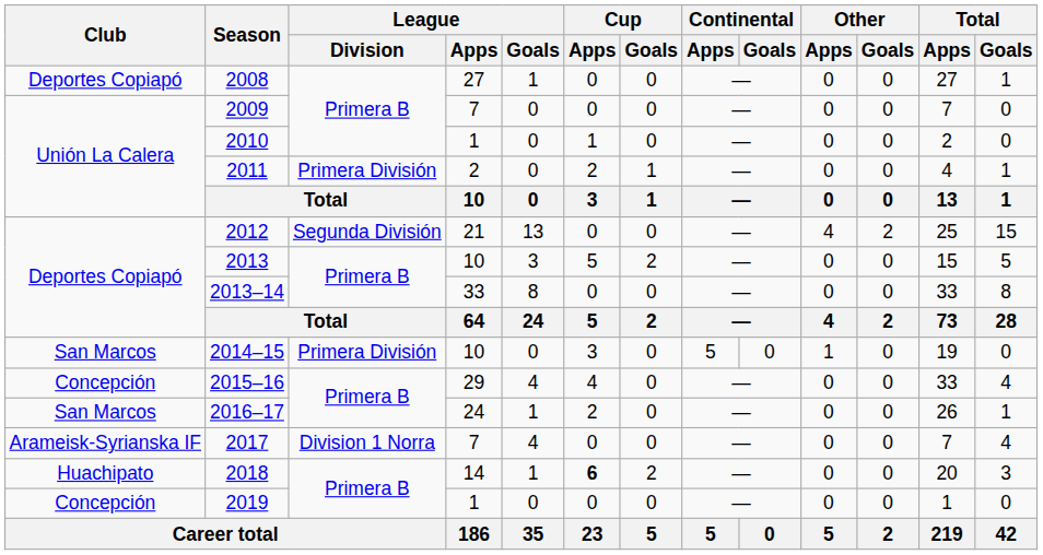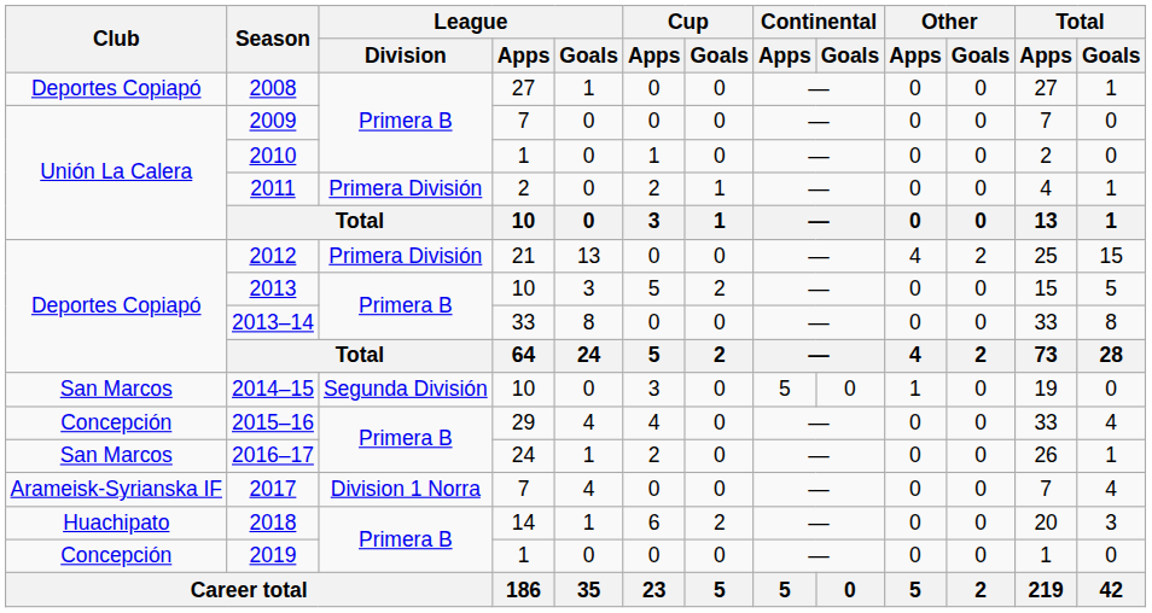2012 | League / Division: Segunda División -> Primera División
2014–15 | League / Division: Primera División -> Segunda División
2018 | Cup / Apps: bold -> normal
